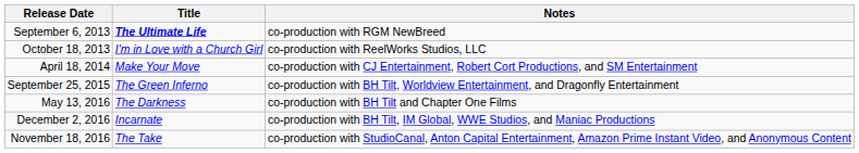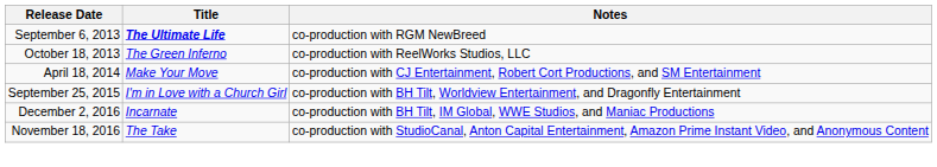October 18, 2013 | Title: I'm in Love with a Church Girl -> The Green Inferno
September 25, 2015 | Title: The Green Inferno -> I'm in Love with a Church Girl
- row: May 13, 2016 | The Darkness | co-production with BH Tilt and Chapter One Films
